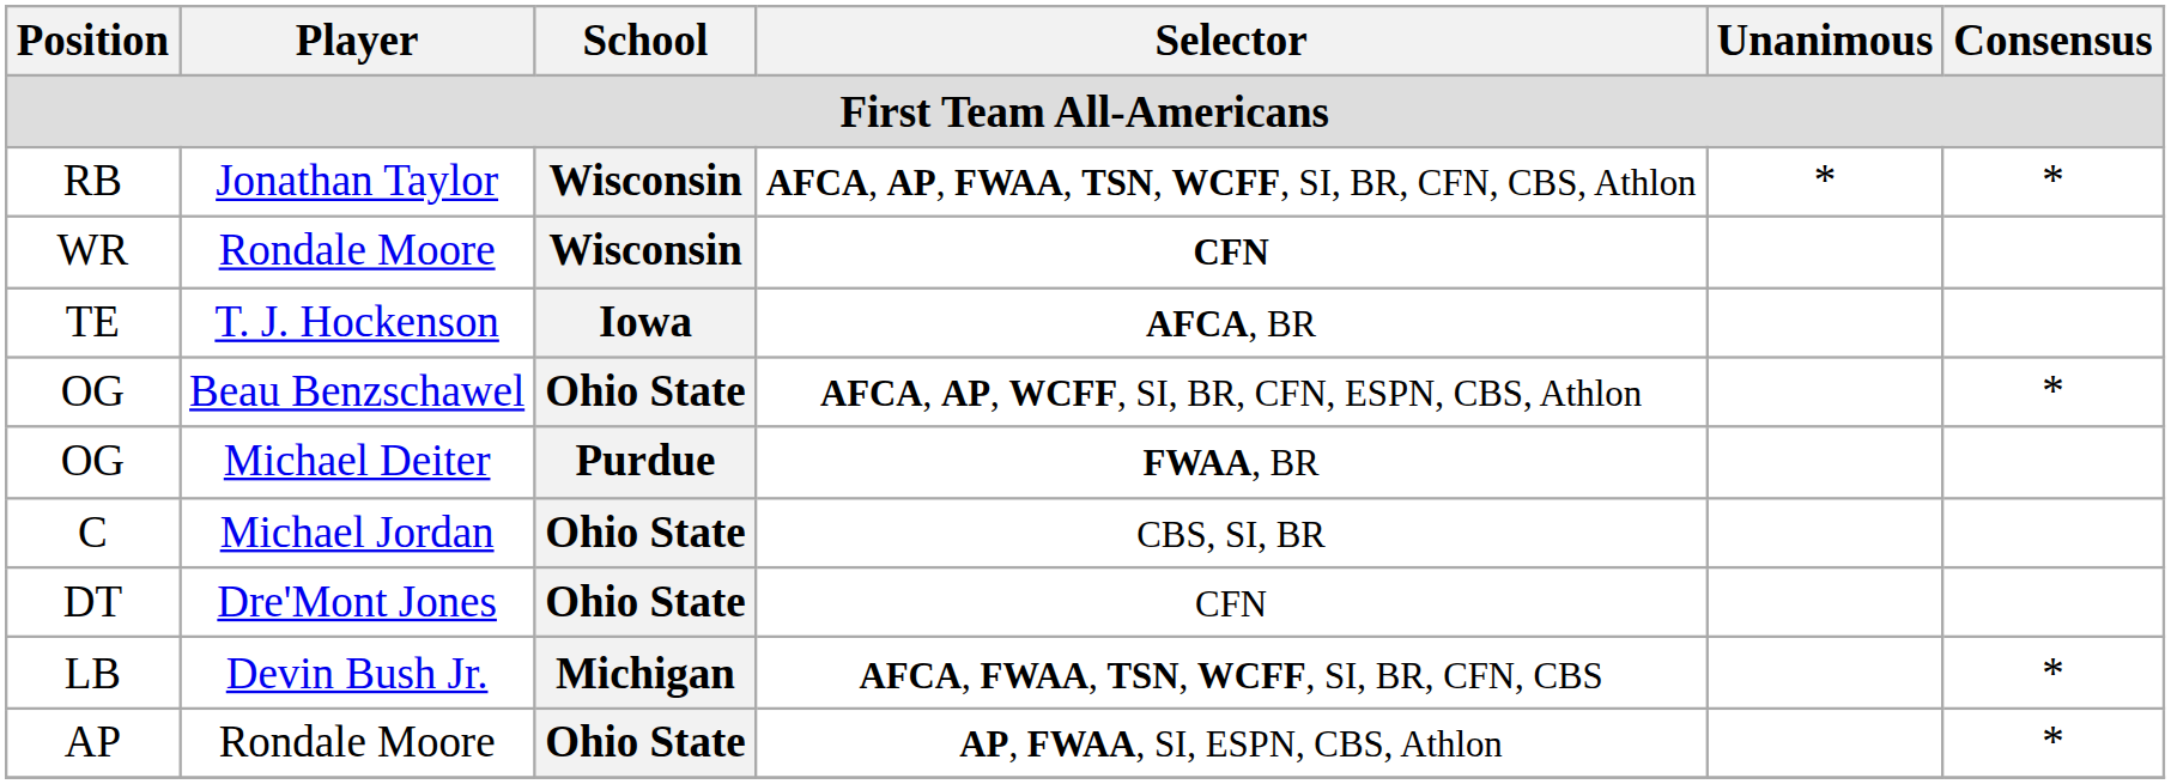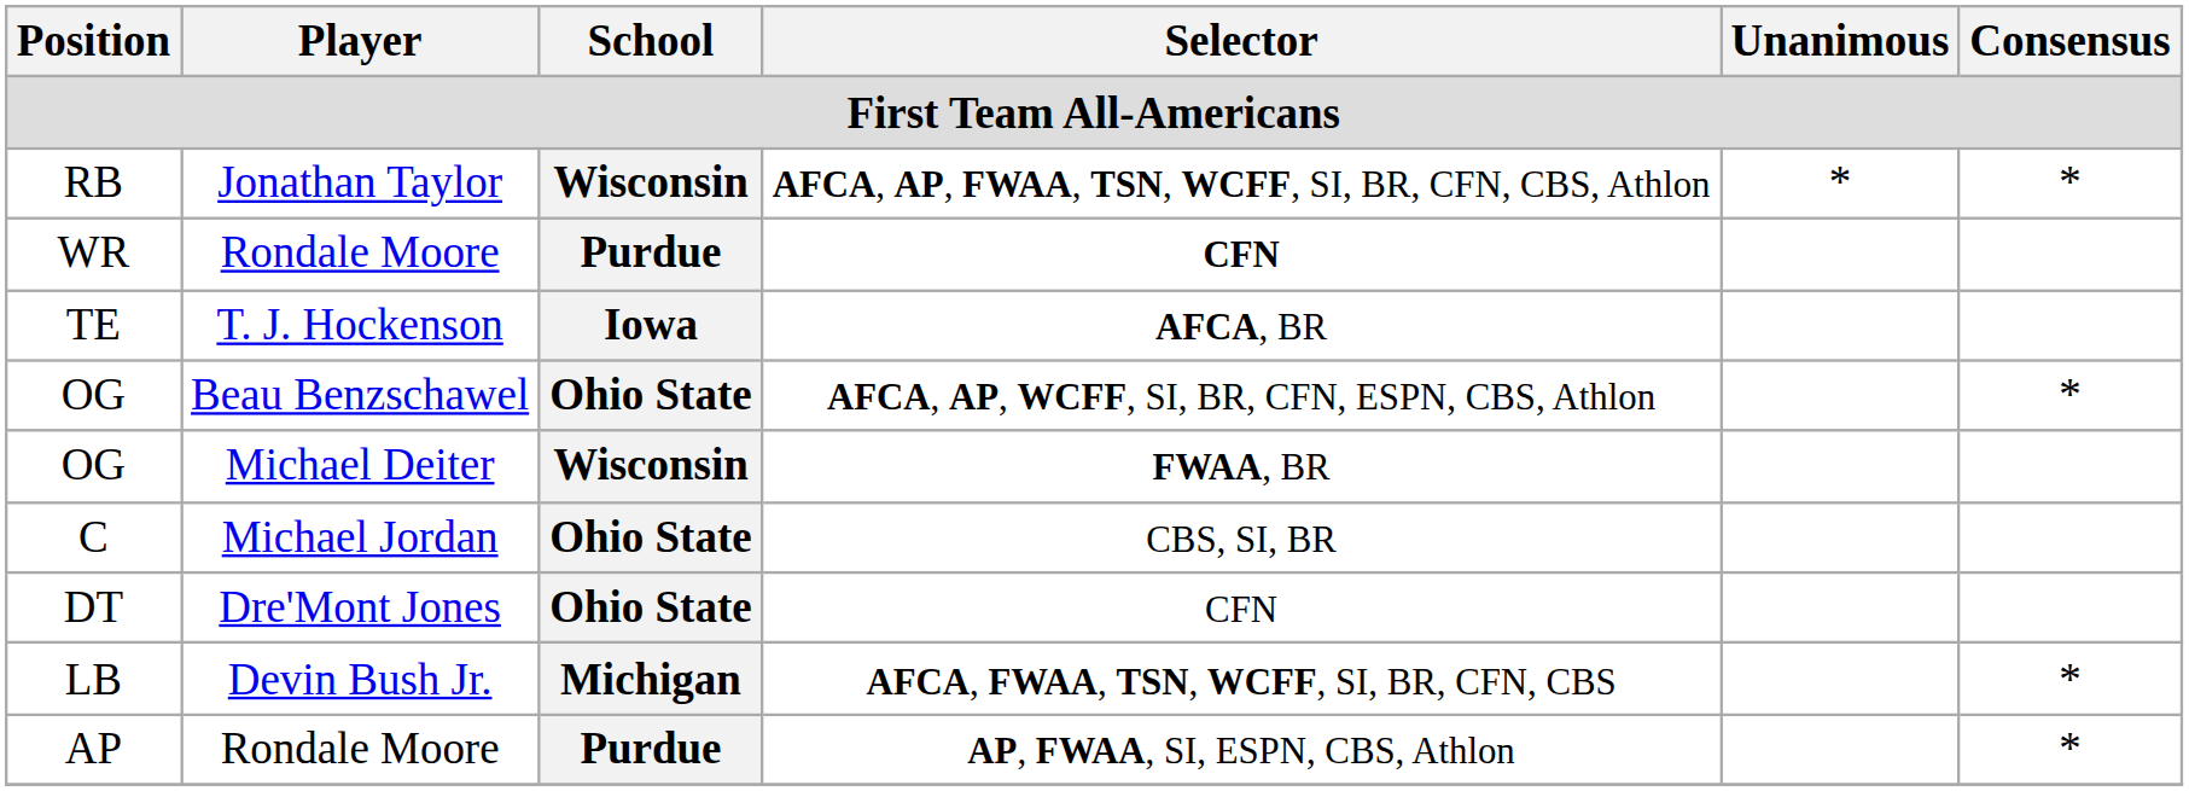WR | School: Wisconsin -> Purdue
OG / Michael Deiter | School: Purdue -> Wisconsin
AP | School: Ohio State -> Purdue
